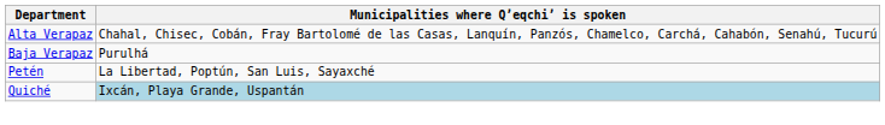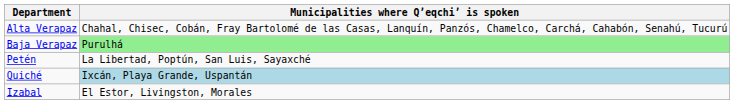Baja Verapaz | Municipalities where Qʼeqchiʼ is spoken: no background -> lightgreen background
+ row: Izabal | El Estor, Livingston, Morales
